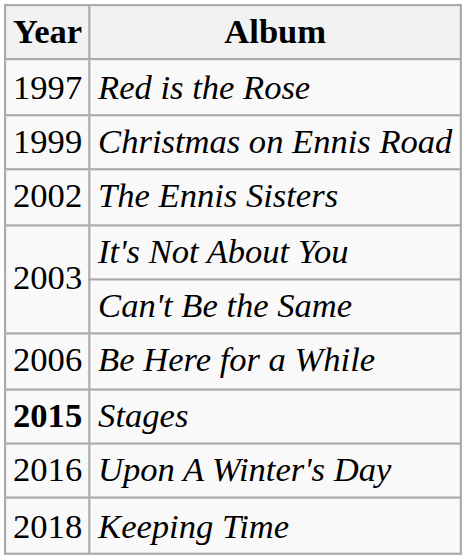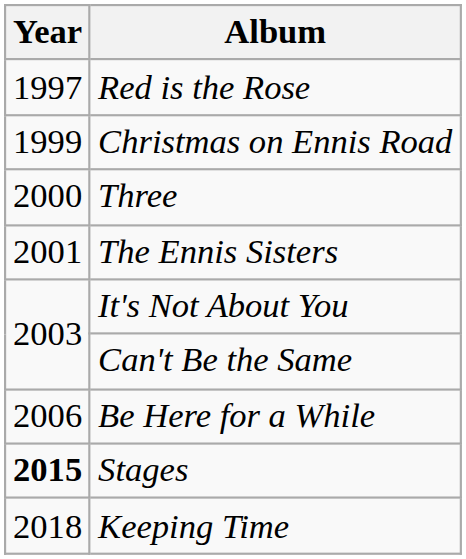+ row: 2000 | Three
The Ennis Sisters | Year: 2002 -> 2001
- row: 2016 | Upon A Winter's Day
